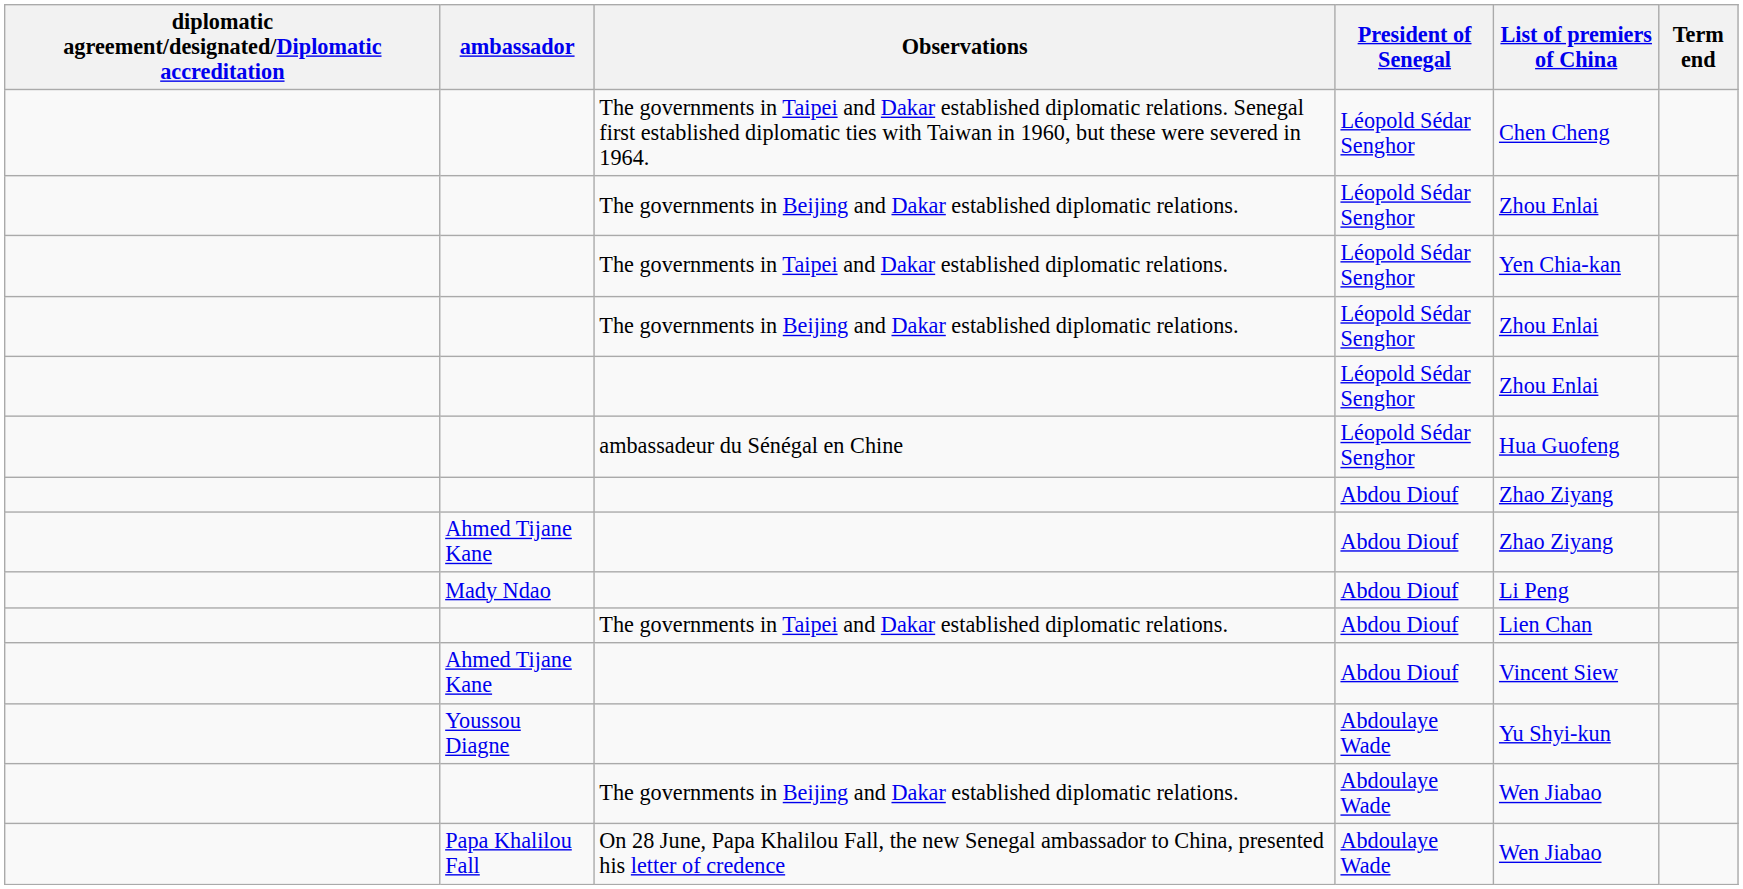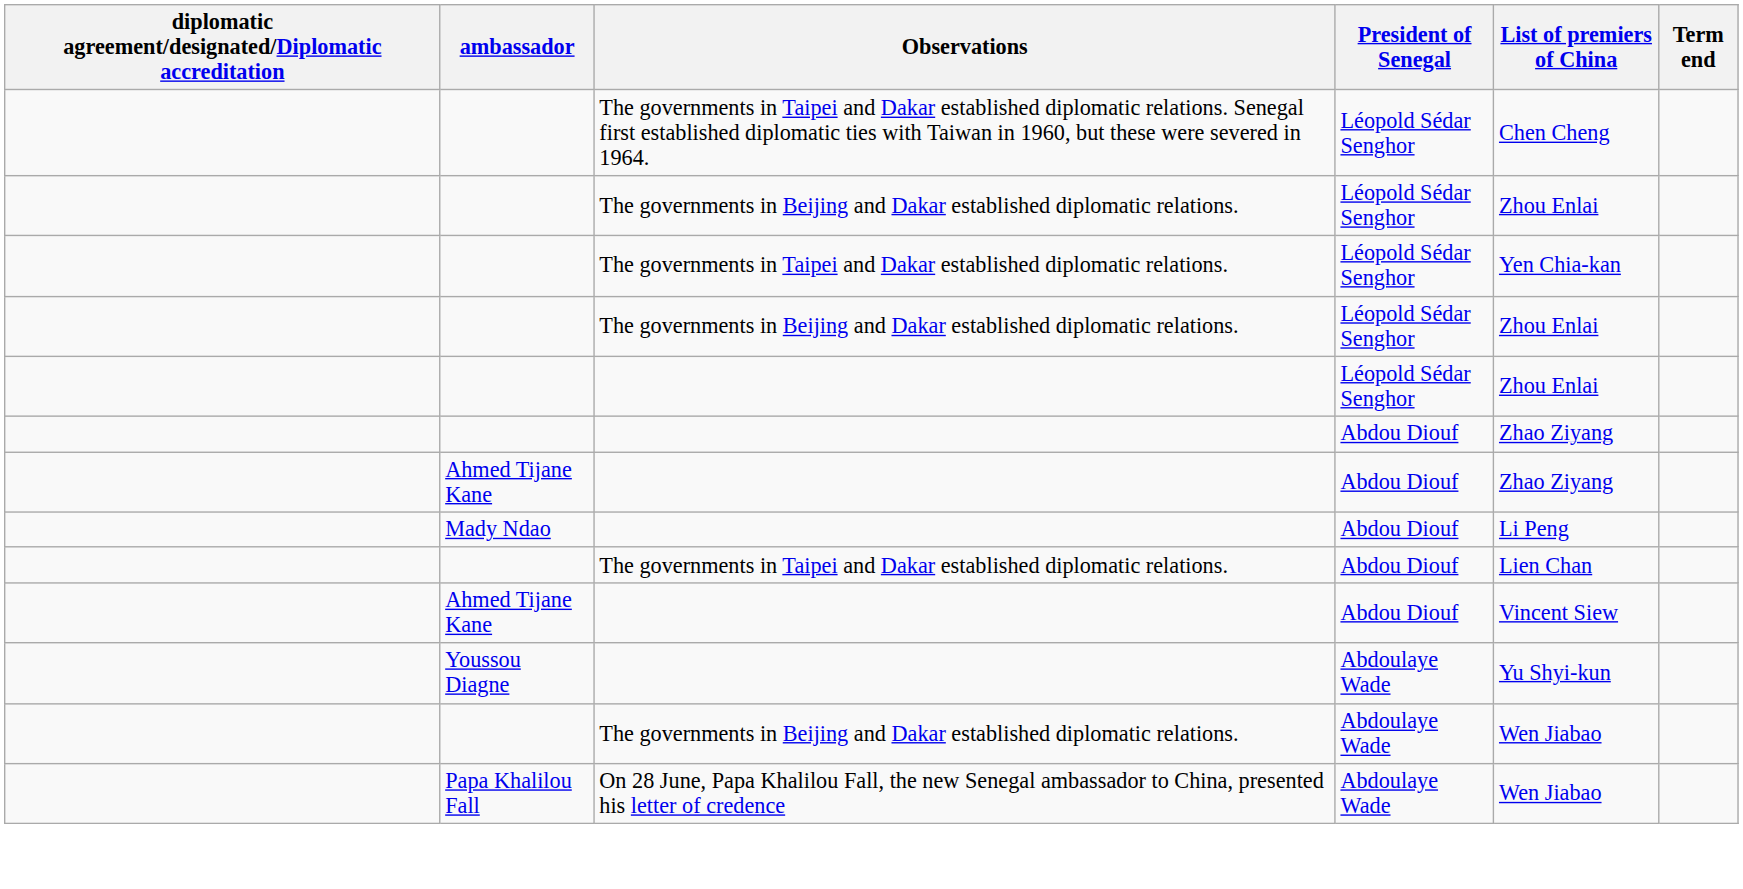- row: ambassadeur du Sénégal en Chine | Léopold Sédar Senghor | Hua Guofeng
